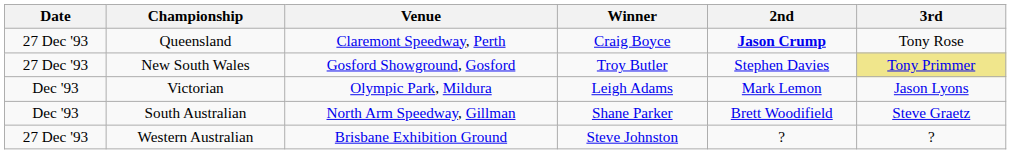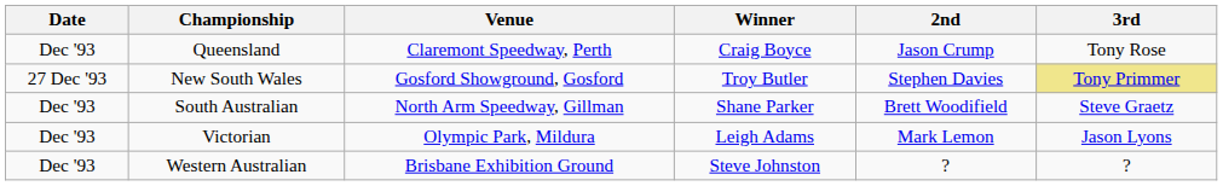Queensland | Date: 27 Dec '93 -> Dec '93
Queensland | 2nd: bold -> normal
rows swapped: Victorian <-> South Australian
Western Australian | Date: 27 Dec '93 -> Dec '93
